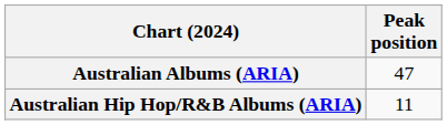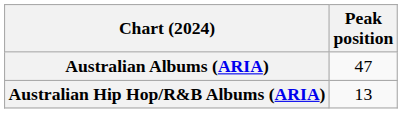Australian Hip Hop/R&B Albums (ARIA) | Peak position: 11 -> 13
